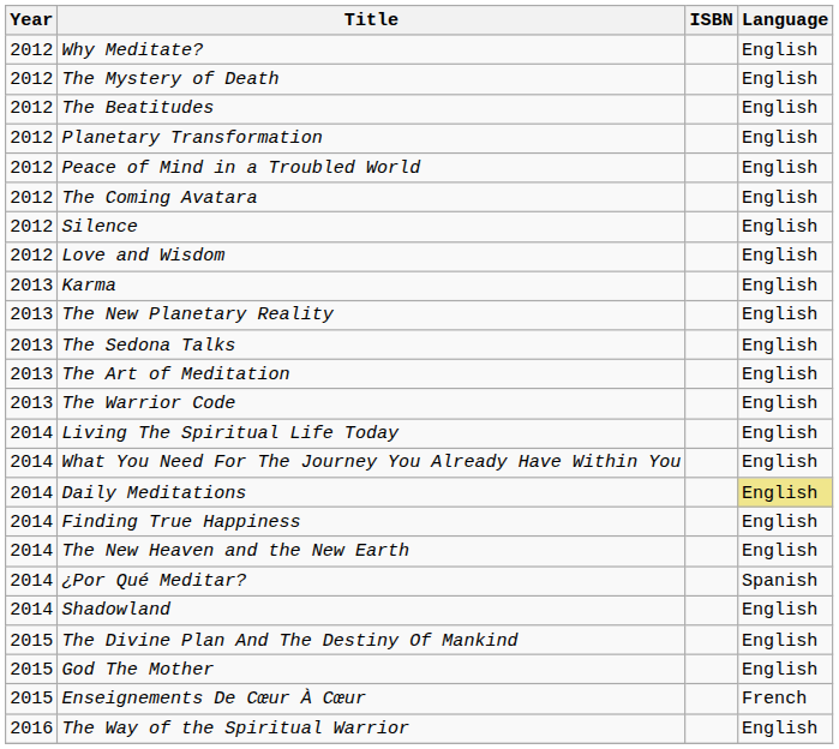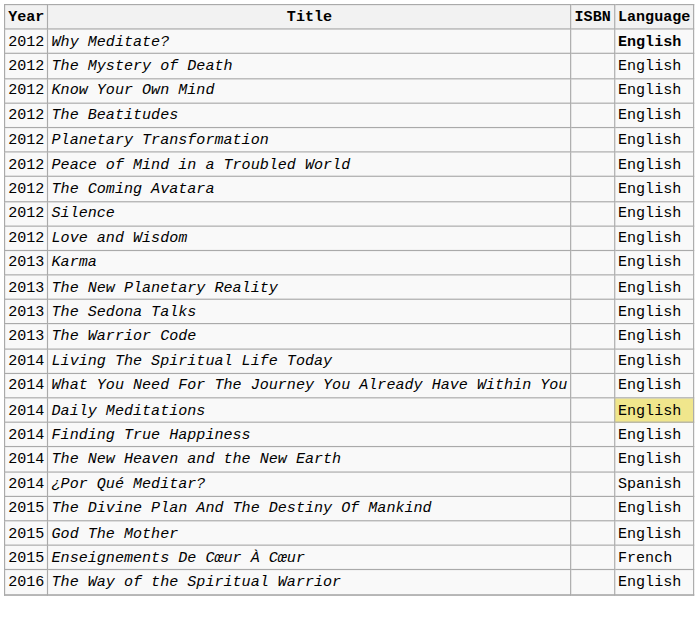Why Meditate? | Language: normal -> bold
+ row: 2012 | Know Your Own Mind | English
- row: 2013 | The Art of Meditation | English
- row: 2014 | Shadowland | English
